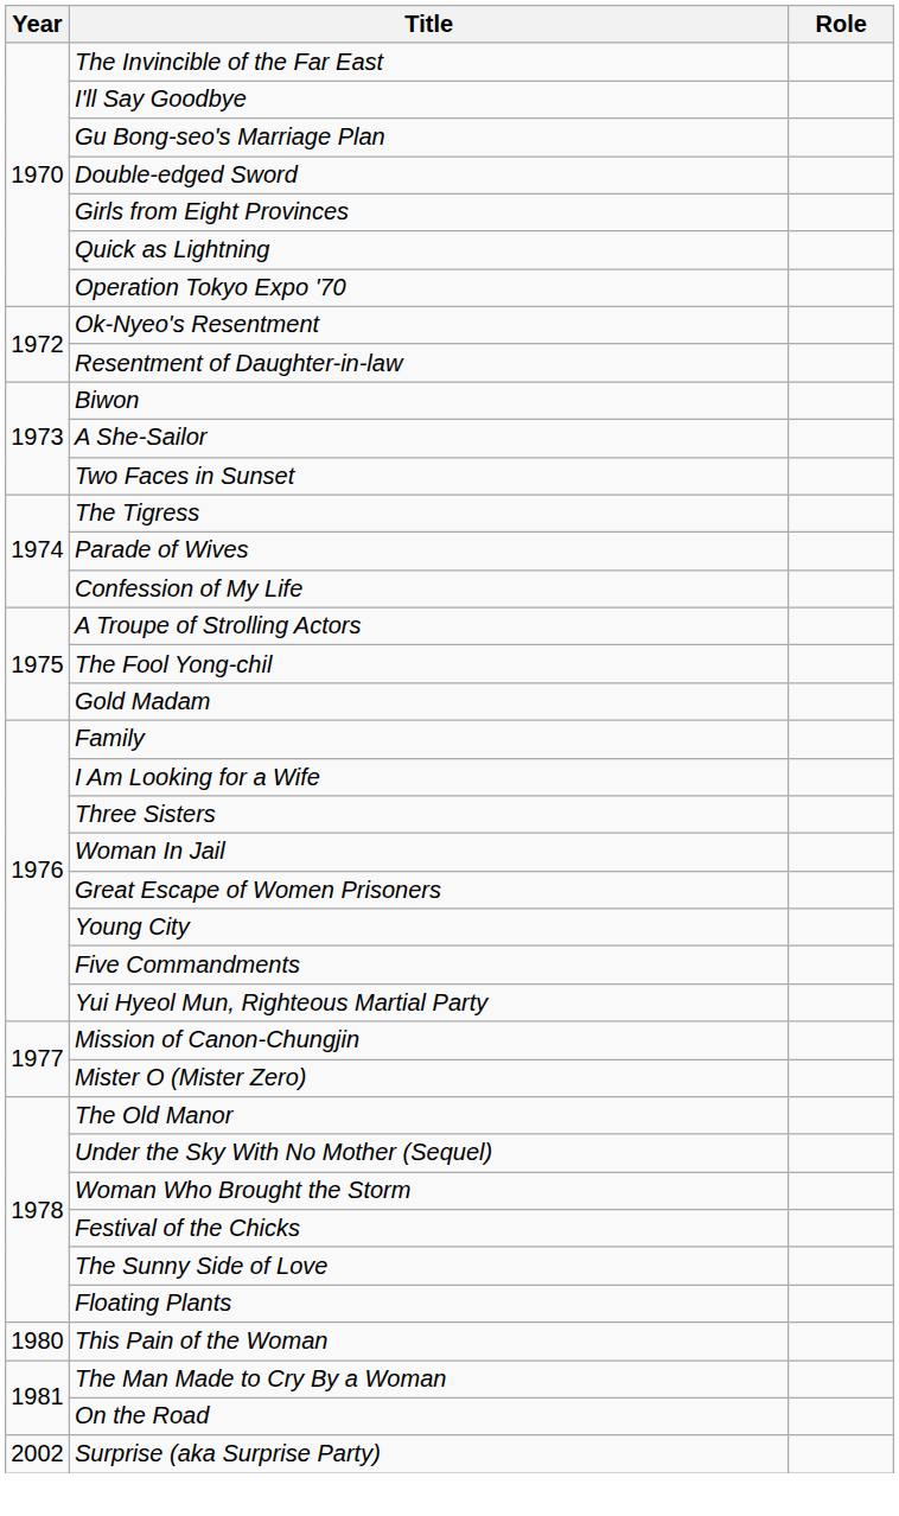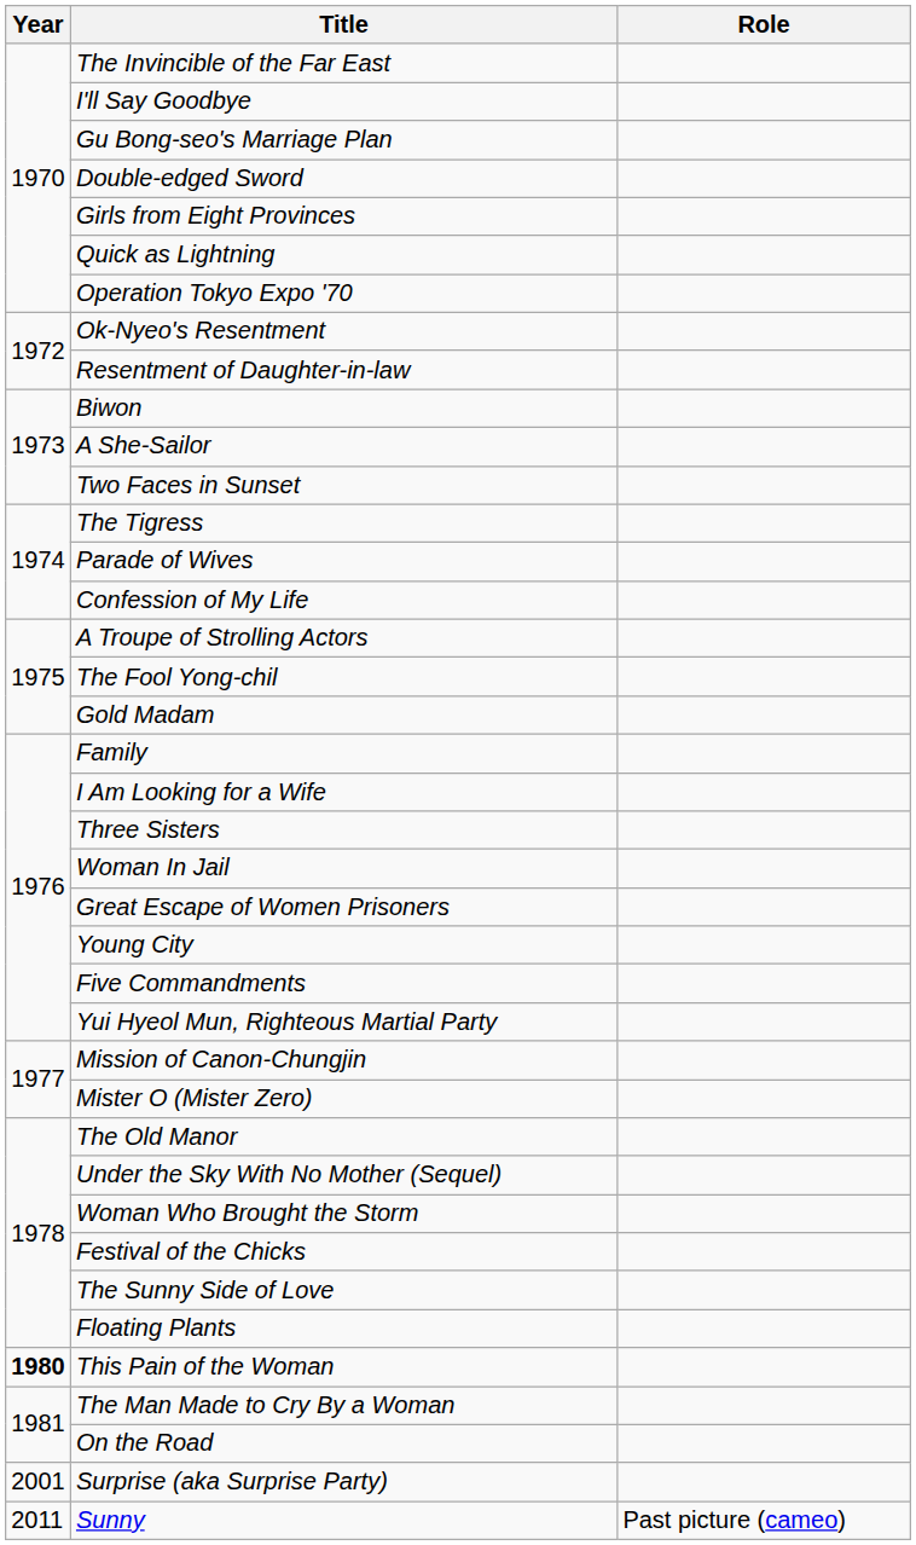This Pain of the Woman | Year: normal -> bold
Surprise (aka Surprise Party) | Year: 2002 -> 2001
+ row: 2011 | Sunny | Past picture (cameo)
